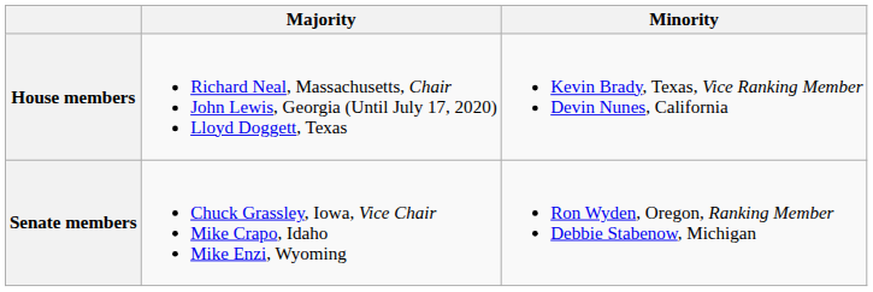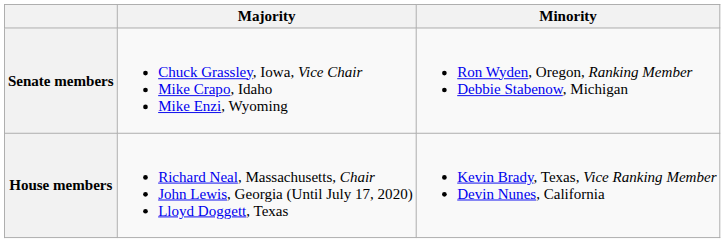rows swapped: Senate members <-> House members
